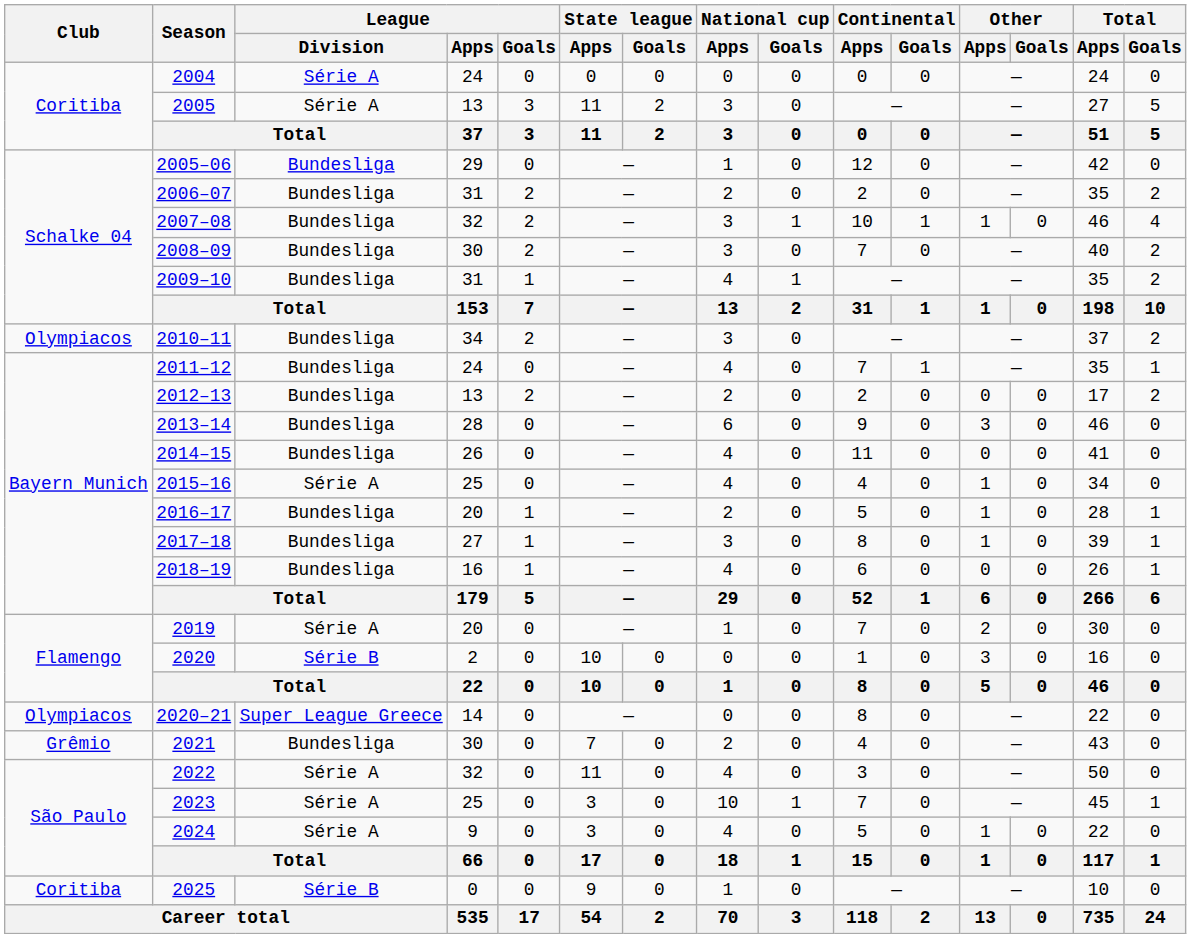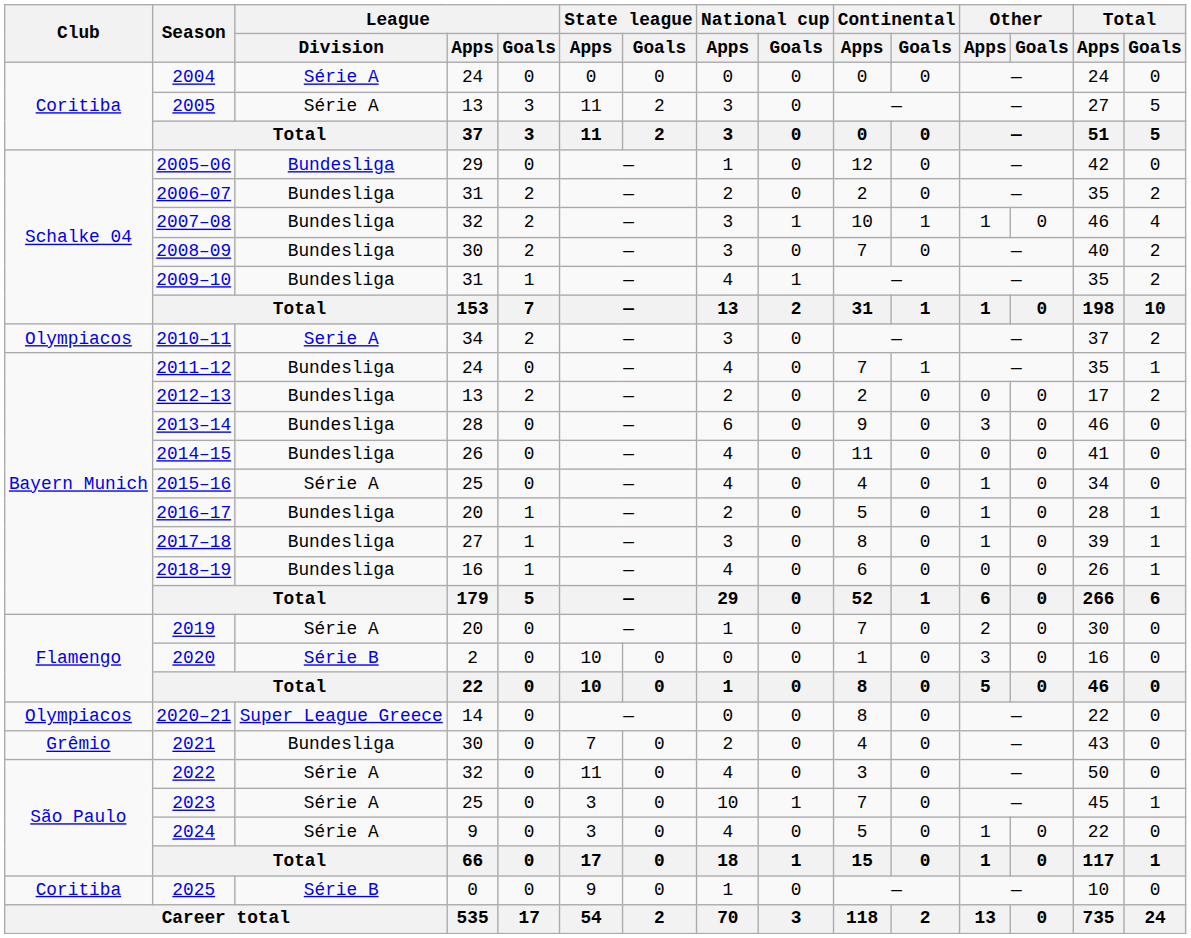2010–11 | League / Division: Bundesliga -> Serie A
